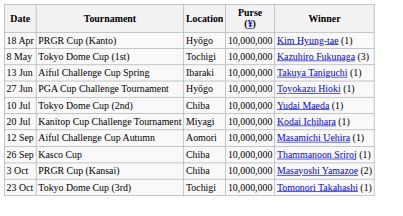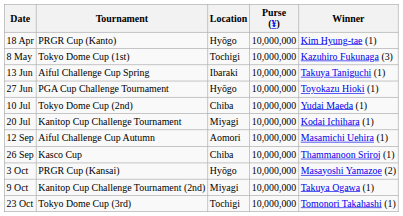3 Oct | Location: Chiba -> Hyōgo
+ row: 9 Oct | Kanitop Cup Challenge Tournament (2nd) | Miyagi | 10,000,000 | Takuya Ogawa (1)
